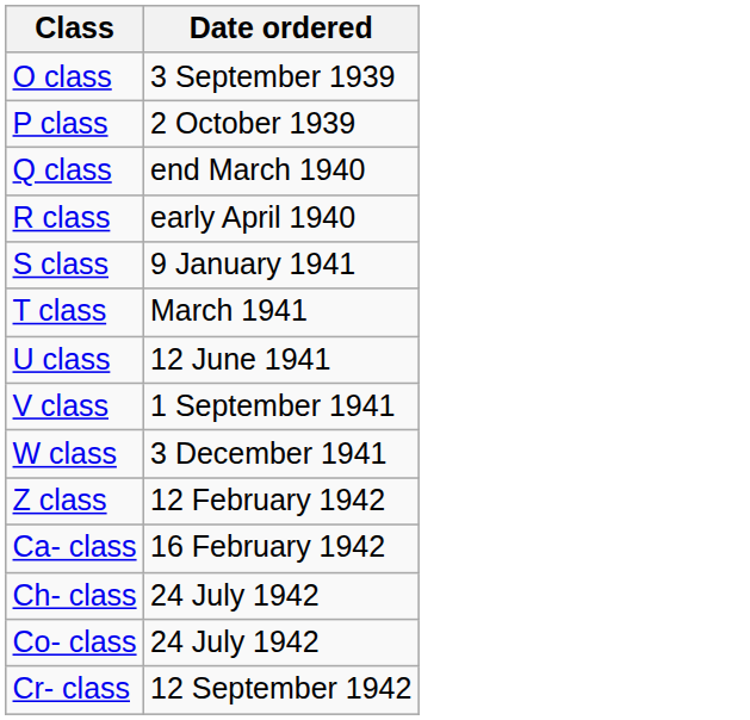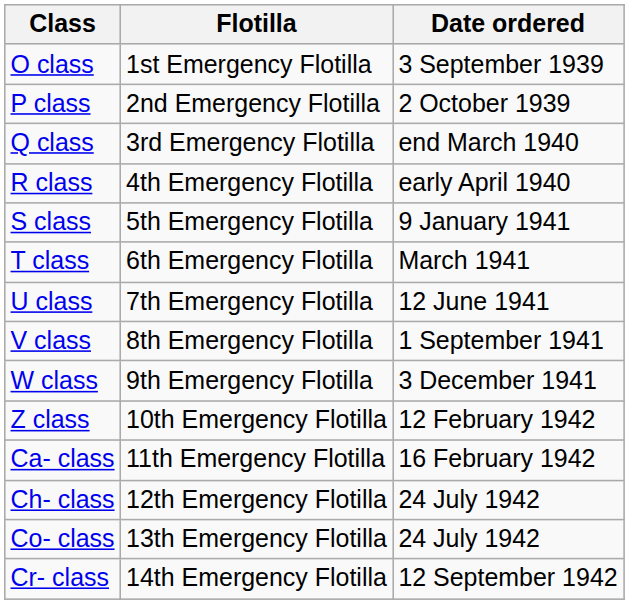+ column: Flotilla | 1st Emergency Flotilla | 2nd Emergency Flotilla | 3rd Emergency Flotilla | 4th Emergency Flotilla | 5th Emergency Flotilla | 6th Emergency Flotilla | 7th Emergency Flotilla | 8th Emergency Flotilla | 9th Emergency Flotilla | 10th Emergency Flotilla | 11th Emergency Flotilla | 12th Emergency Flotilla | 13th Emergency Flotilla | 14th Emergency Flotilla
